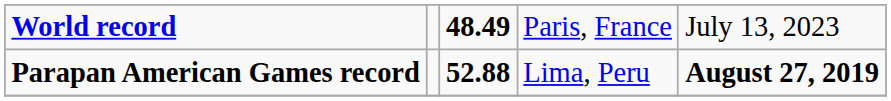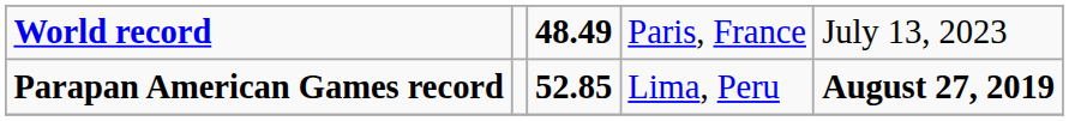Parapan American Games record | column 3: 52.88 -> 52.85
